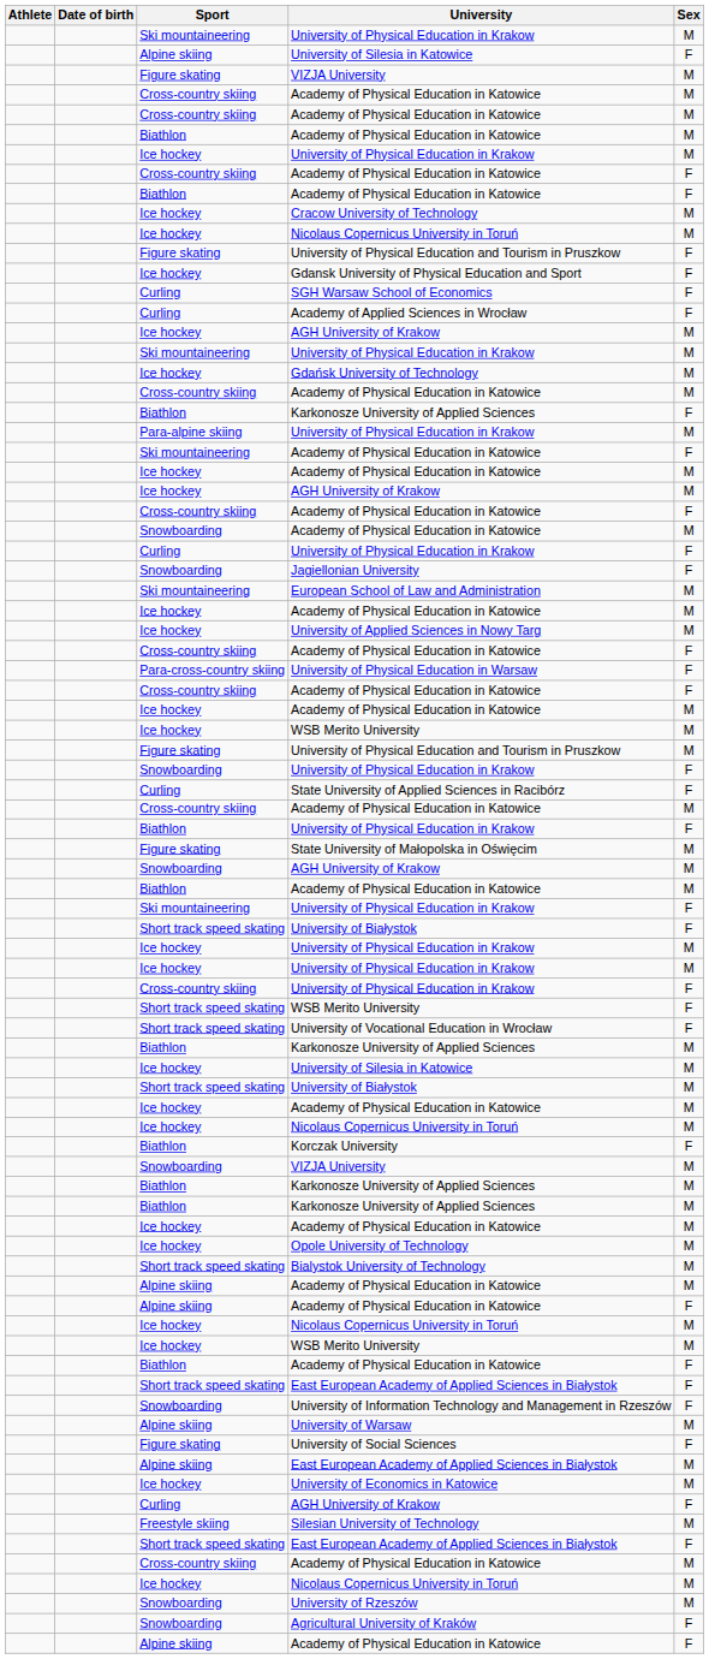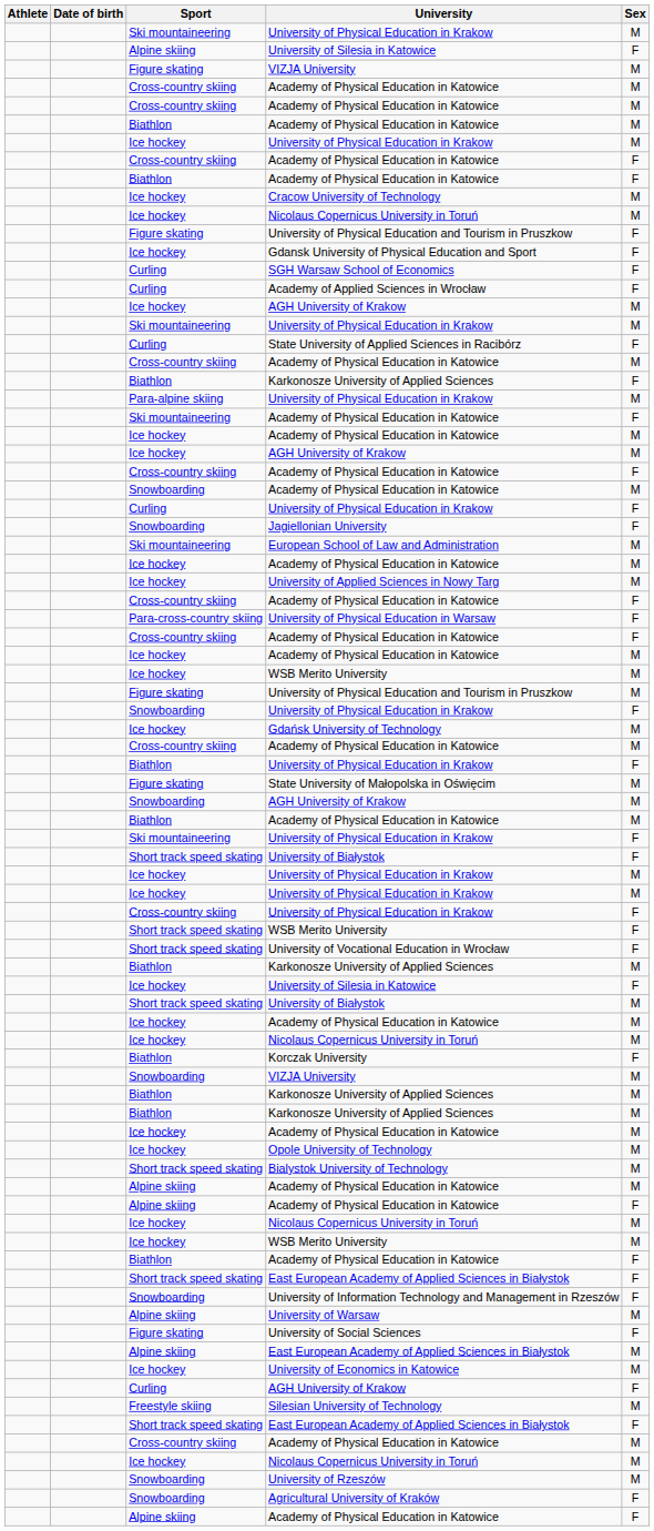rows swapped: State University of Applied Sciences in Racibórz <-> Gdańsk University of Technology
Ice hockey / University of Silesia in Katowice | Sex: M -> F
